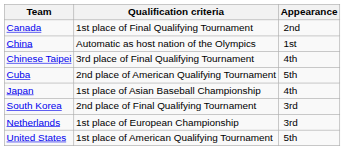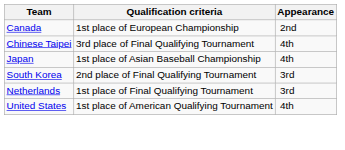Canada | Qualification criteria: 1st place of Final Qualifying Tournament -> 1st place of European Championship
- row: China | Automatic as host nation of the Olympics | 1st
- row: Cuba | 2nd place of American Qualifying Tournament | 5th
Netherlands | Qualification criteria: 1st place of European Championship -> 1st place of Final Qualifying Tournament
United States | Appearance: 5th -> 4th
